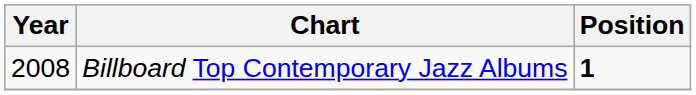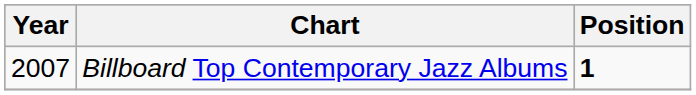Billboard Top Contemporary Jazz Albums | Year: 2008 -> 2007
